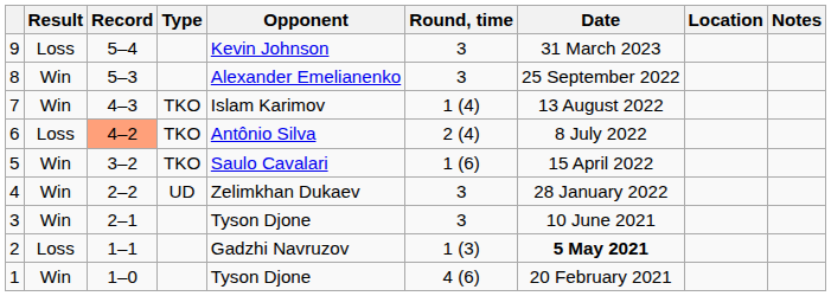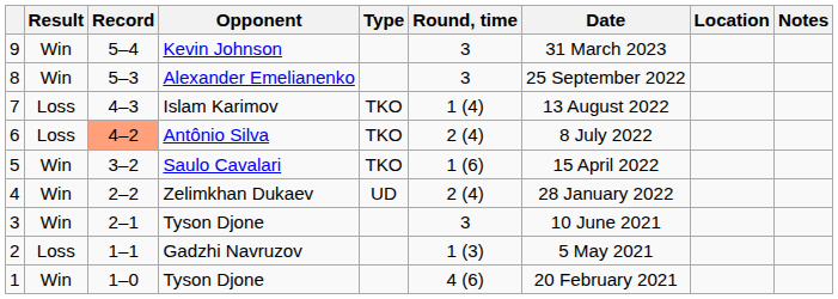columns swapped: Opponent <-> Type
9 | Result: Loss -> Win
7 | Result: Win -> Loss
4 | Round, time: 3 -> 2 (4)
2 | Date: bold -> normal
